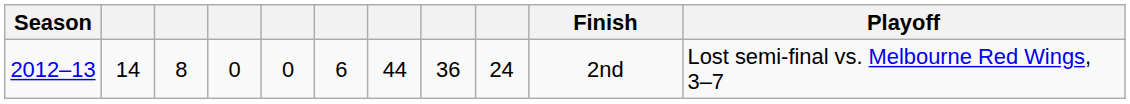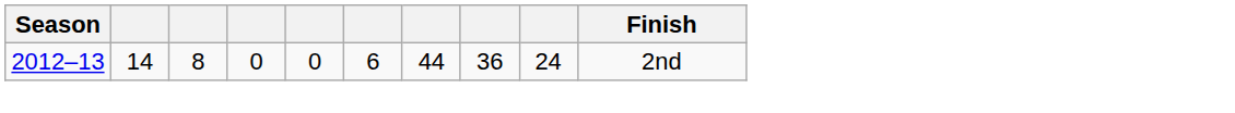- column: Playoff | Lost semi-final vs. Melbourne Red Wings, 3–7
